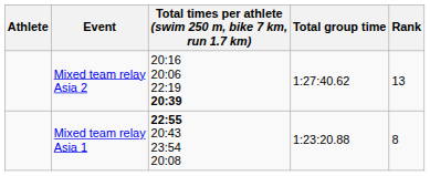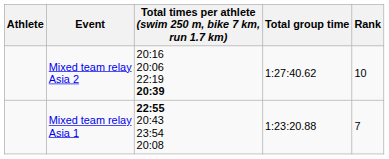Mixed team relay Asia 2 | Rank: 13 -> 10
Mixed team relay Asia 1 | Rank: 8 -> 7
